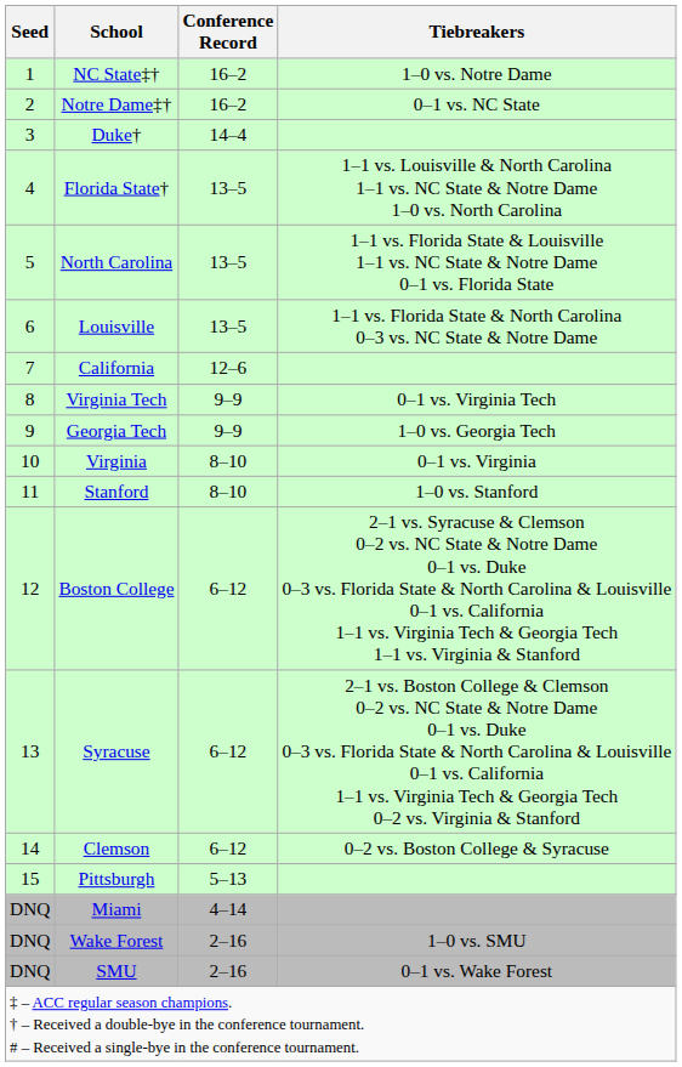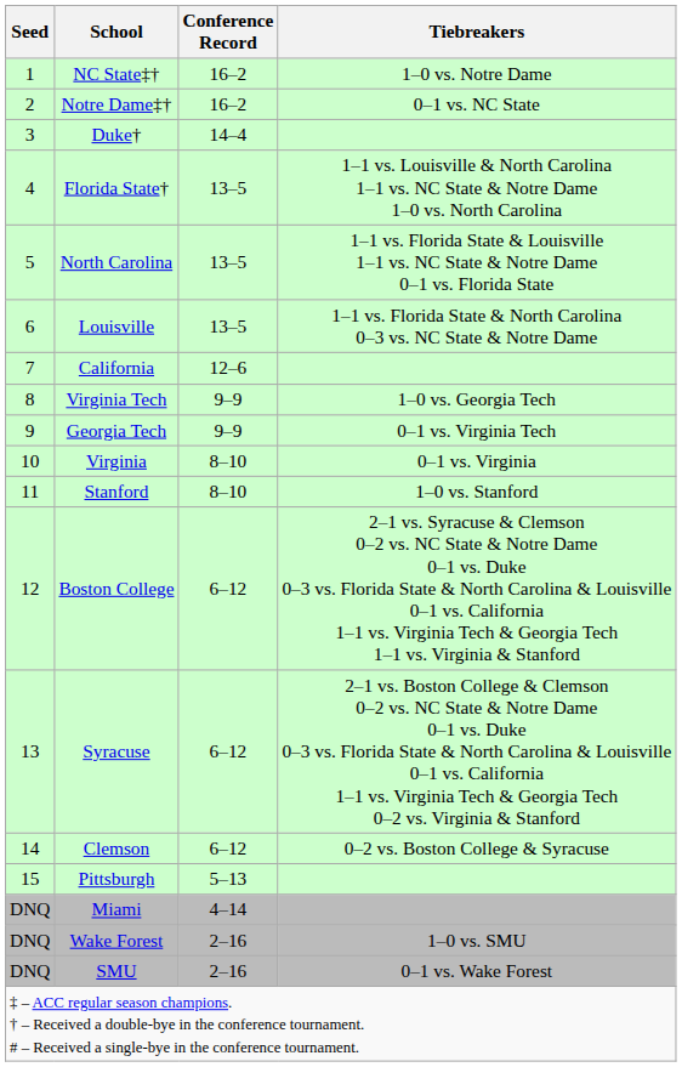Virginia Tech | Tiebreakers: 0–1 vs. Virginia Tech -> 1–0 vs. Georgia Tech
Georgia Tech | Tiebreakers: 1–0 vs. Georgia Tech -> 0–1 vs. Virginia Tech
